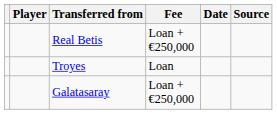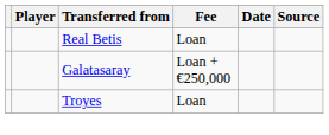Real Betis | Fee: Loan + €250,000 -> Loan
rows swapped: Galatasaray <-> Troyes
